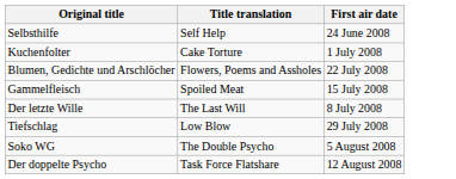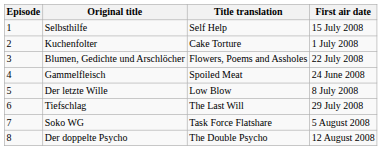+ column: Episode | 1 | 2 | 3 | 4 | 5 | 6 | 7 | 8
Selbsthilfe | First air date: 24 June 2008 -> 15 July 2008
Gammelfleisch | First air date: 15 July 2008 -> 24 June 2008
Der letzte Wille | Title translation: The Last Will -> Low Blow
Tiefschlag | Title translation: Low Blow -> The Last Will
Soko WG | Title translation: The Double Psycho -> Task Force Flatshare
Der doppelte Psycho | Title translation: Task Force Flatshare -> The Double Psycho
